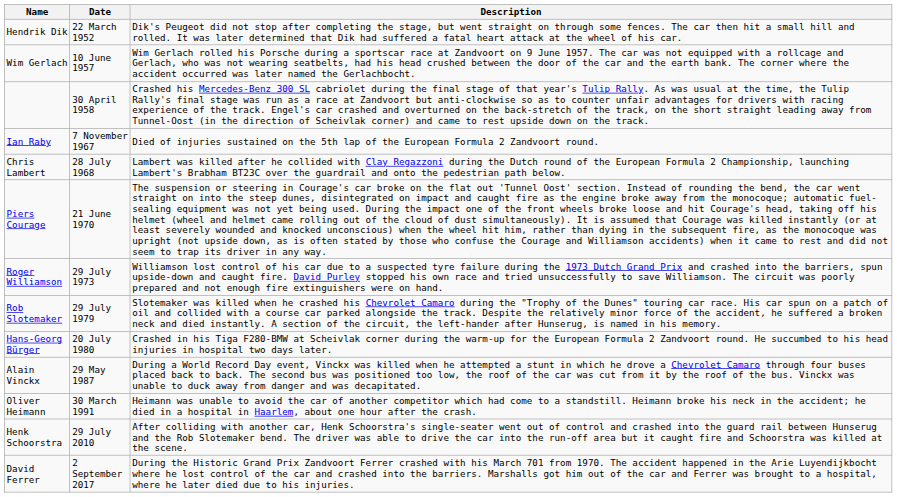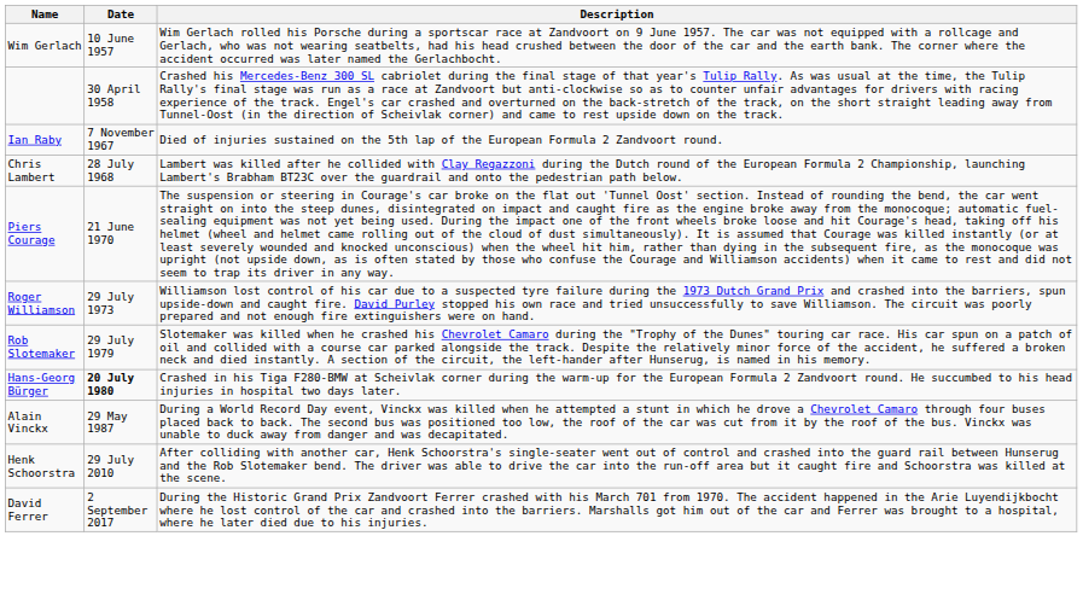- row: Hendrik Dik | 22 March 1952 | Dik's Peugeot did not stop after completing the stage, but went straight on through some fences. The car then hit a small hill and rolled. It was later determined that Dik had suffered a fatal heart attack at the wheel of his car.
Hans-Georg Bürger | Date: normal -> bold
- row: Oliver Heimann | 30 March 1991 | Heimann was unable to avoid the car of another competitor which had come to a standstill. Heimann broke his neck in the accident; he died in a hospital in Haarlem, about one hour after the crash.
